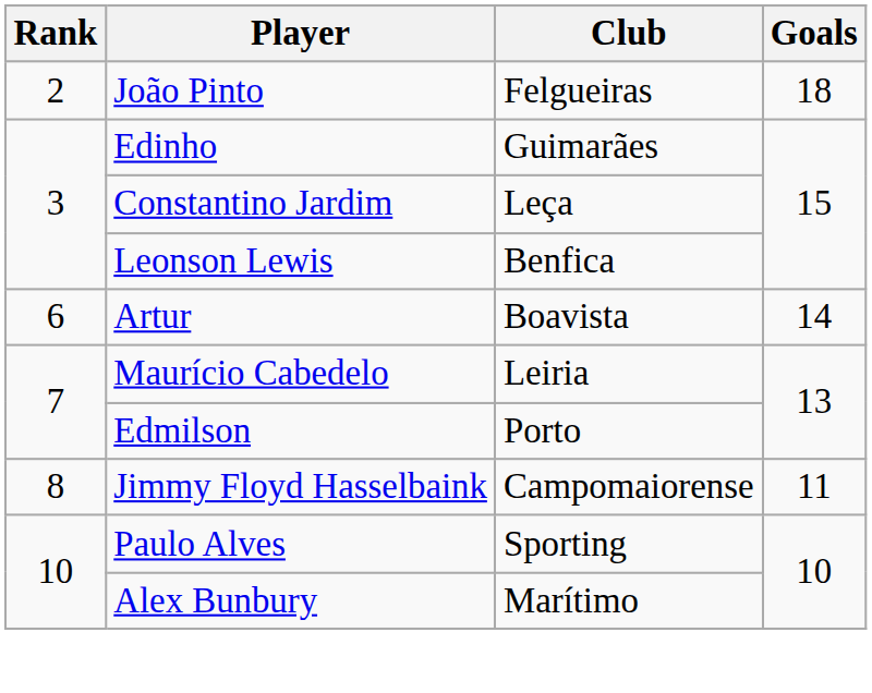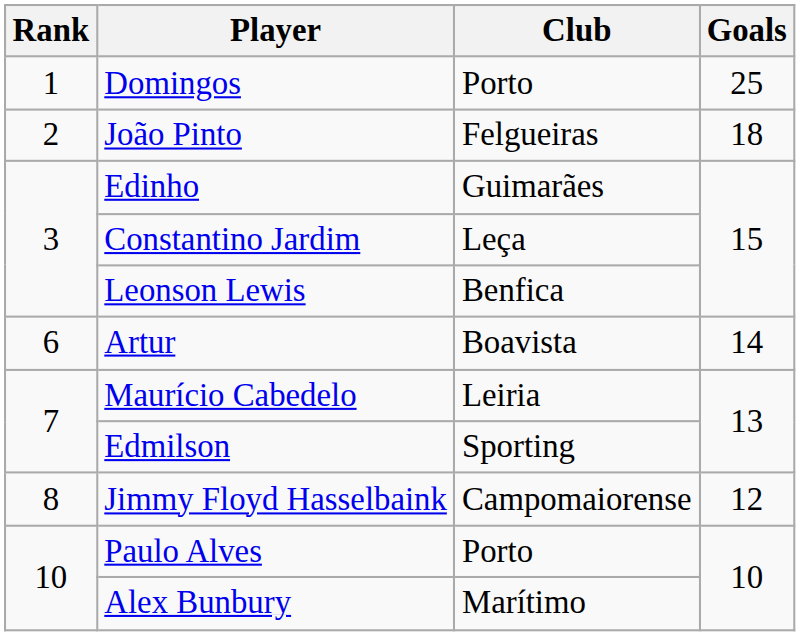+ row: 1 | Domingos | Porto | 25
Edmilson | Club: Porto -> Sporting
Jimmy Floyd Hasselbaink | Goals: 11 -> 12
Paulo Alves | Club: Sporting -> Porto
